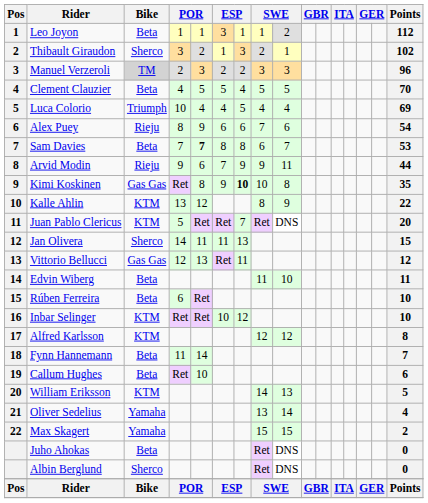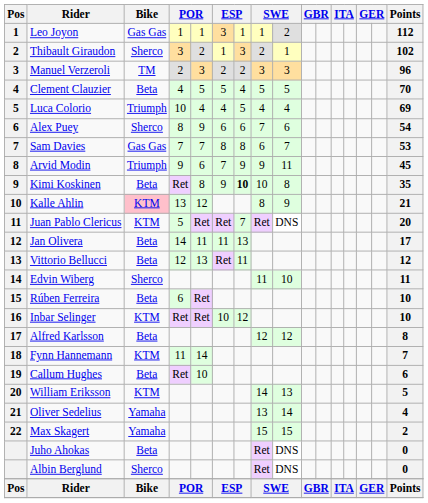Leo Joyon | Bike: Beta -> Gas Gas
Manuel Verzeroli | Bike: lightgrey background -> no background
Alex Puey | Bike: Rieju -> Sherco
Sam Davies | Bike: Beta -> Gas Gas
Sam Davies | column 5: bold -> normal
Arvid Modin | Bike: Rieju -> Triumph
Arvid Modin | Points: 44 -> 45
Kimi Koskinen | Bike: Gas Gas -> Beta
Kalle Ahlin | Bike: no background -> pink background
Kalle Ahlin | Points: 22 -> 21
Jan Olivera | Bike: Sherco -> Beta
Jan Olivera | Points: 15 -> 17
Vittorio Bellucci | Bike: Gas Gas -> Beta
Edvin Wiberg | Bike: Beta -> Sherco
Alfred Karlsson | Bike: KTM -> Beta
Fynn Hannemann | Bike: Beta -> KTM
